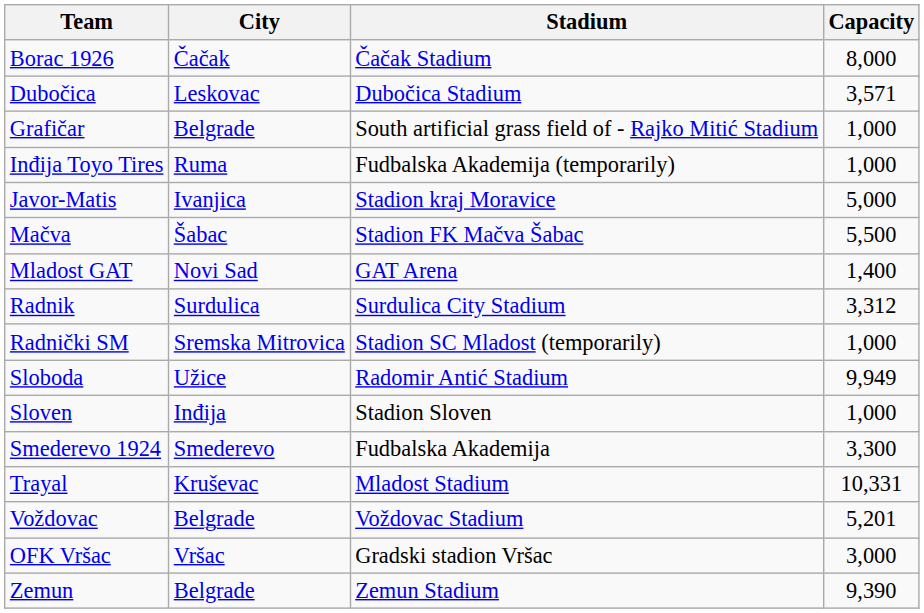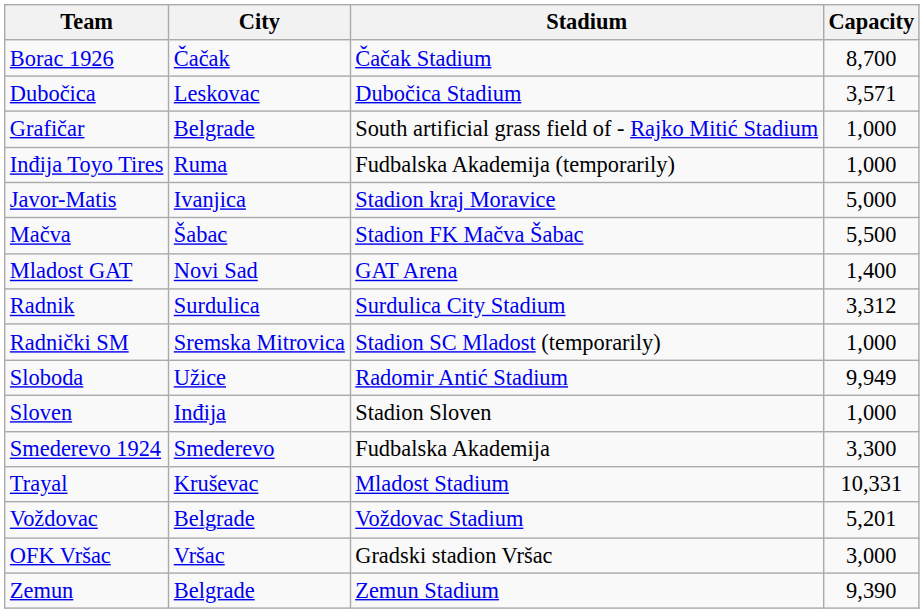Borac 1926 | Capacity: 8,000 -> 8,700
